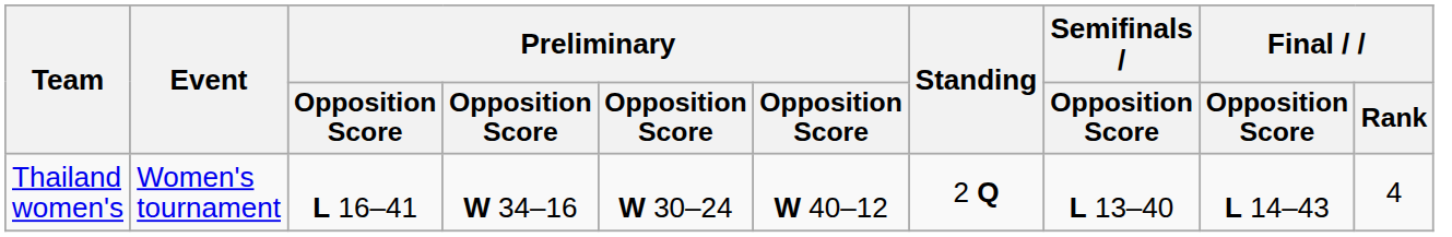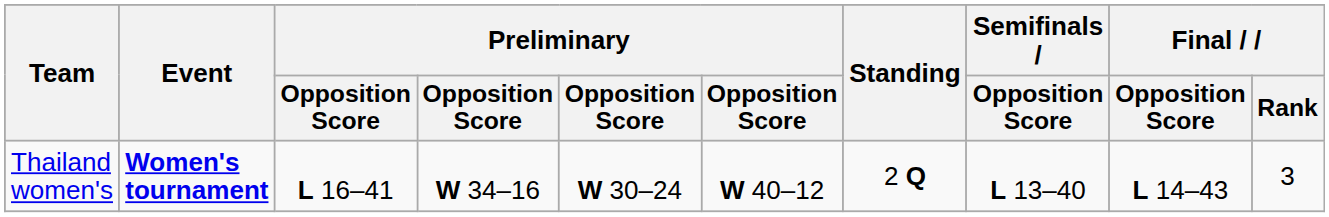Thailand women's | Event: normal -> bold
Thailand women's | Final / Rank: 4 -> 3
